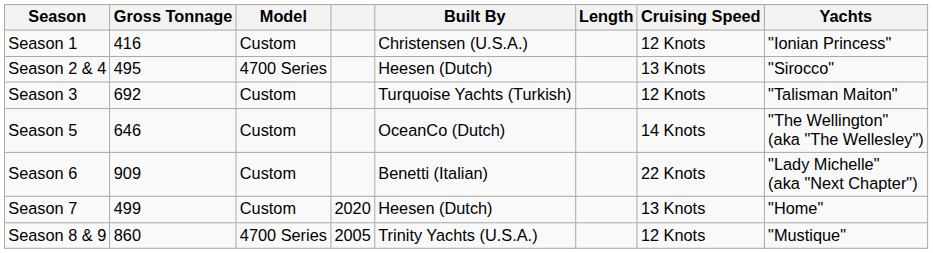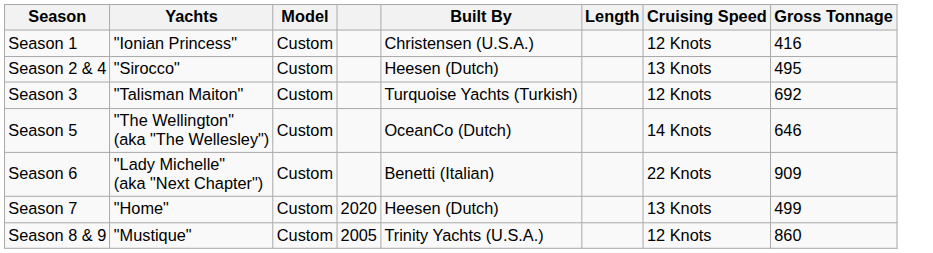columns swapped: Yachts <-> Gross Tonnage
Season 2 & 4 | Model: 4700 Series -> Custom
Season 8 & 9 | Model: 4700 Series -> Custom
